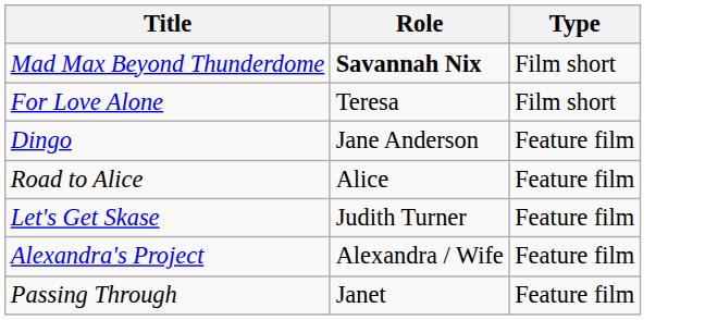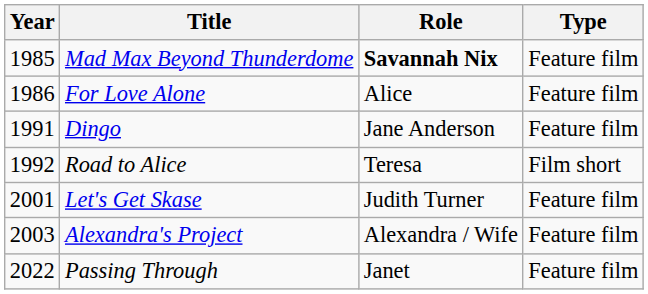+ column: Year | 1985 | 1986 | 1991 | 1992 | 2001 | 2003 | 2022
Mad Max Beyond Thunderdome | Type: Film short -> Feature film
For Love Alone | Role: Teresa -> Alice
For Love Alone | Type: Film short -> Feature film
Road to Alice | Role: Alice -> Teresa
Road to Alice | Type: Feature film -> Film short
